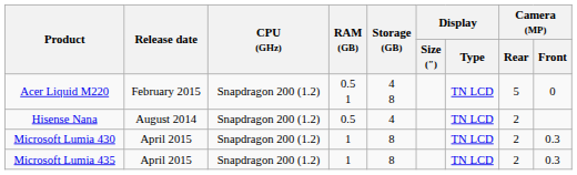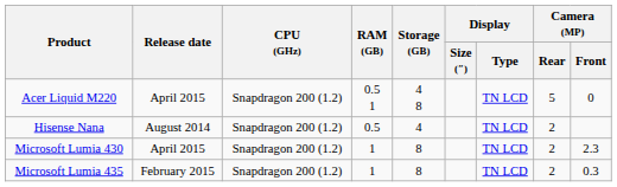Acer Liquid M220 | Release date: February 2015 -> April 2015
Microsoft Lumia 430 | Camera (MP) / Front: 0.3 -> 2.3
Microsoft Lumia 435 | Release date: April 2015 -> February 2015
